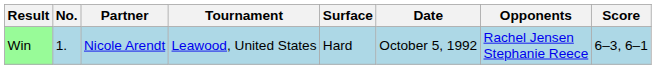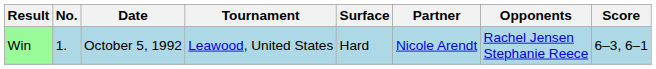columns swapped: Date <-> Partner
